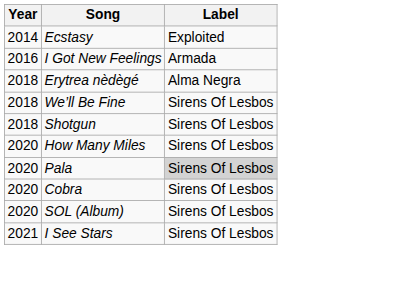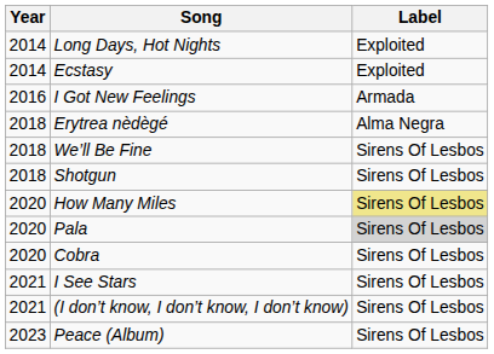+ row: 2014 | Long Days, Hot Nights | Exploited
How Many Miles | Label: no background -> khaki background
- row: 2020 | SOL (Album) | Sirens Of Lesbos
+ row: 2021 | (I don’t know, I don’t know, I don’t know) | Sirens Of Lesbos
+ row: 2023 | Peace (Album) | Sirens Of Lesbos
